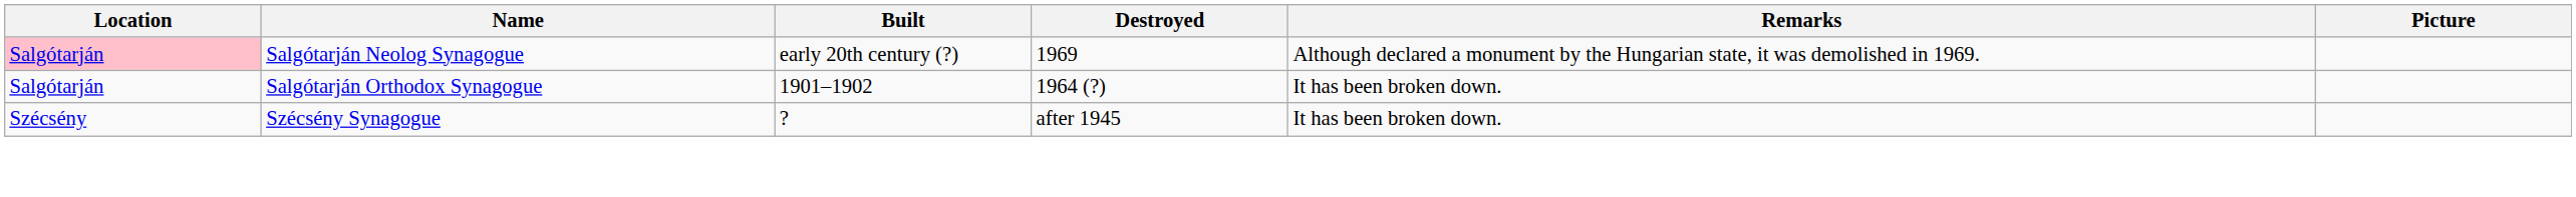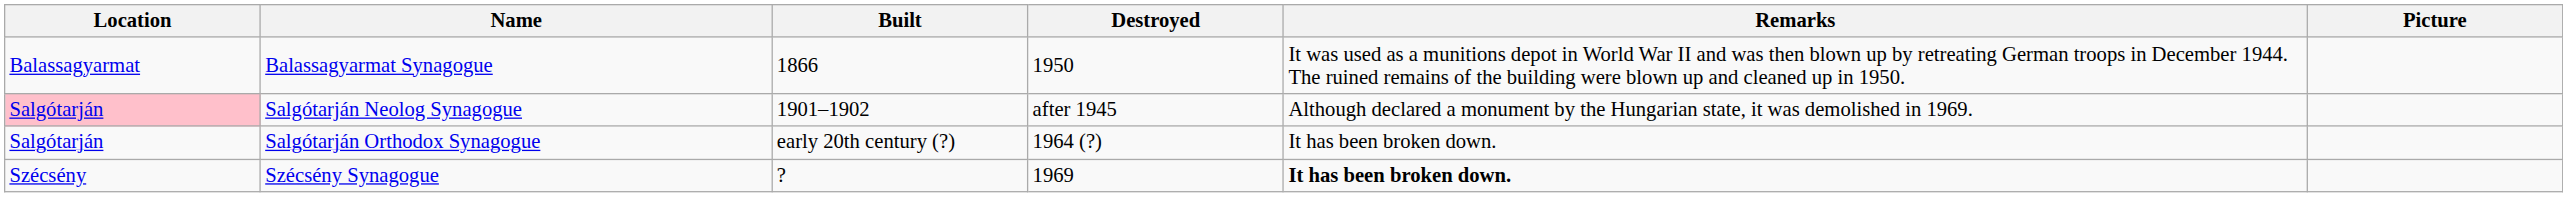+ row: Balassagyarmat | Balassagyarmat Synagogue | 1866 | 1950 | It was used as a munitions depot in World War II and was then blown up by retreating German troops in December 1944. The ruined remains of the building were blown up and cleaned up in 1950.
Salgótarján Neolog Synagogue | Built: early 20th century (?) -> 1901–1902
Salgótarján Neolog Synagogue | Destroyed: 1969 -> after 1945
Salgótarján Orthodox Synagogue | Built: 1901–1902 -> early 20th century (?)
Szécsény Synagogue | Destroyed: after 1945 -> 1969
Szécsény Synagogue | Remarks: normal -> bold
